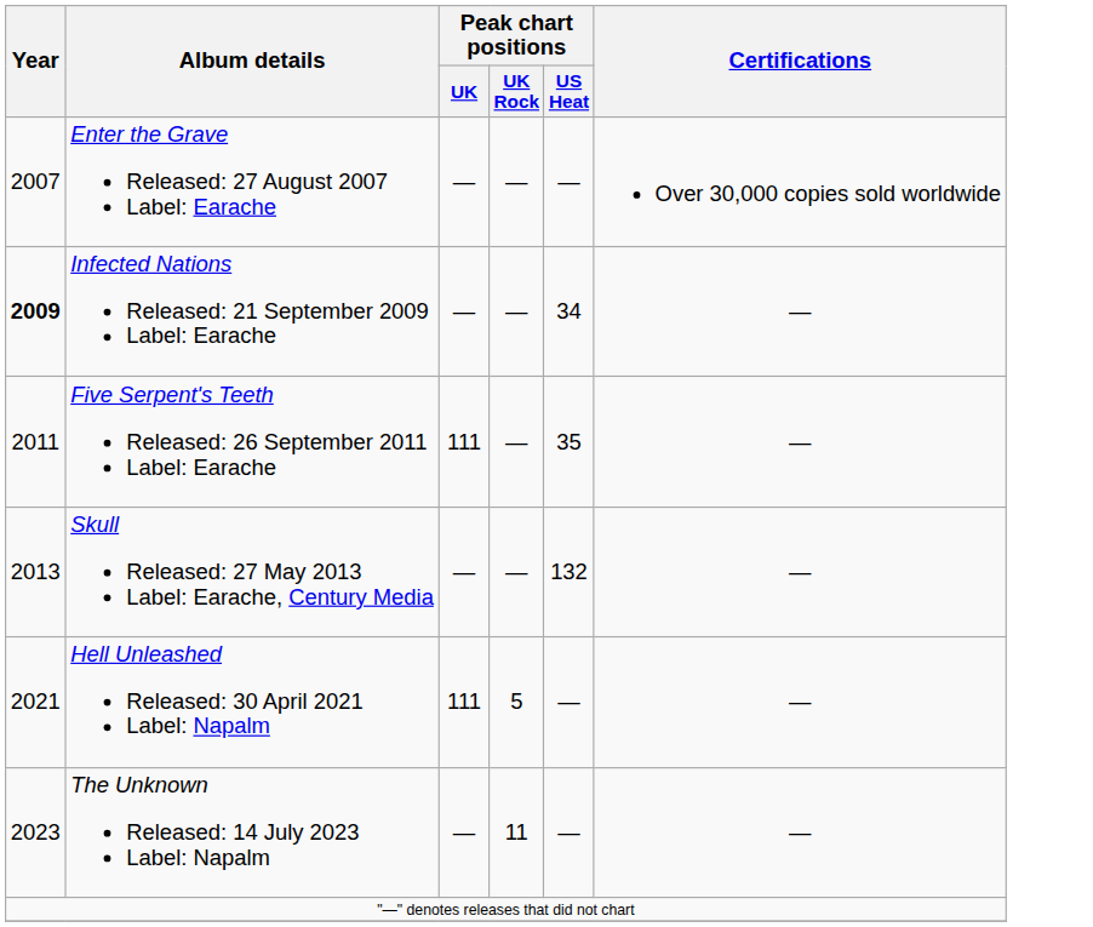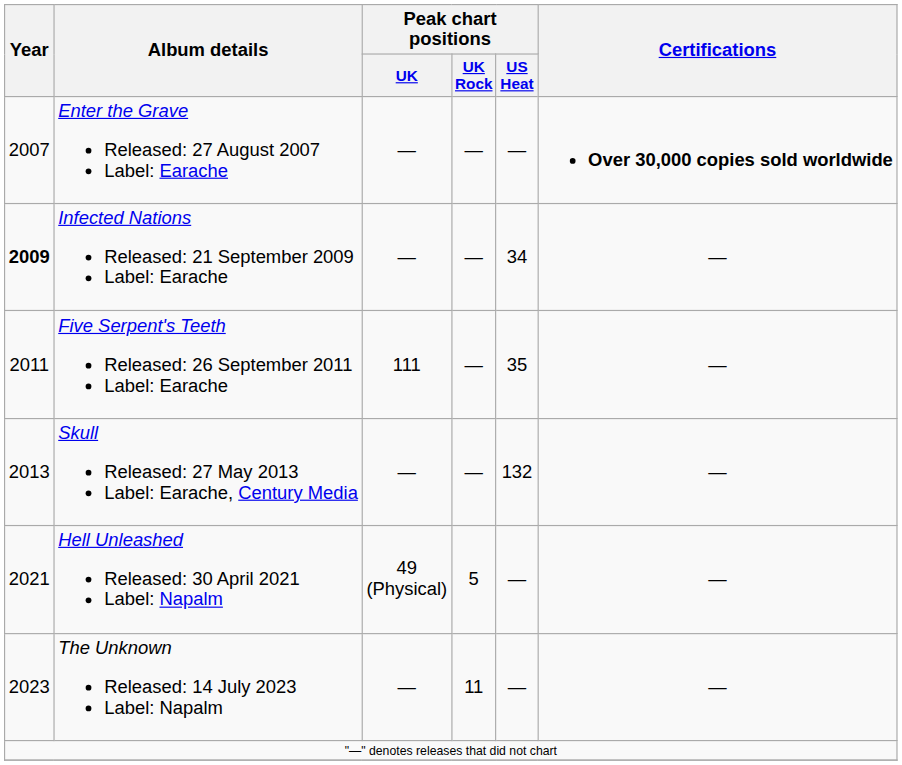Enter the Grave Released: 27 August 2007 Label: Earache | Certifications: normal -> bold
Hell Unleashed Released: 30 April 2021 Label: Napalm | Peak chart positions / UK: 111 -> 49 (Physical)
